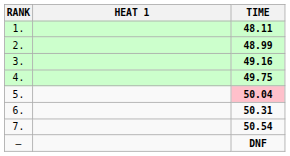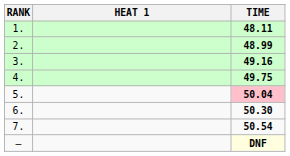6. | TIME: 50.31 -> 50.30
— | TIME: no background -> lightyellow background
